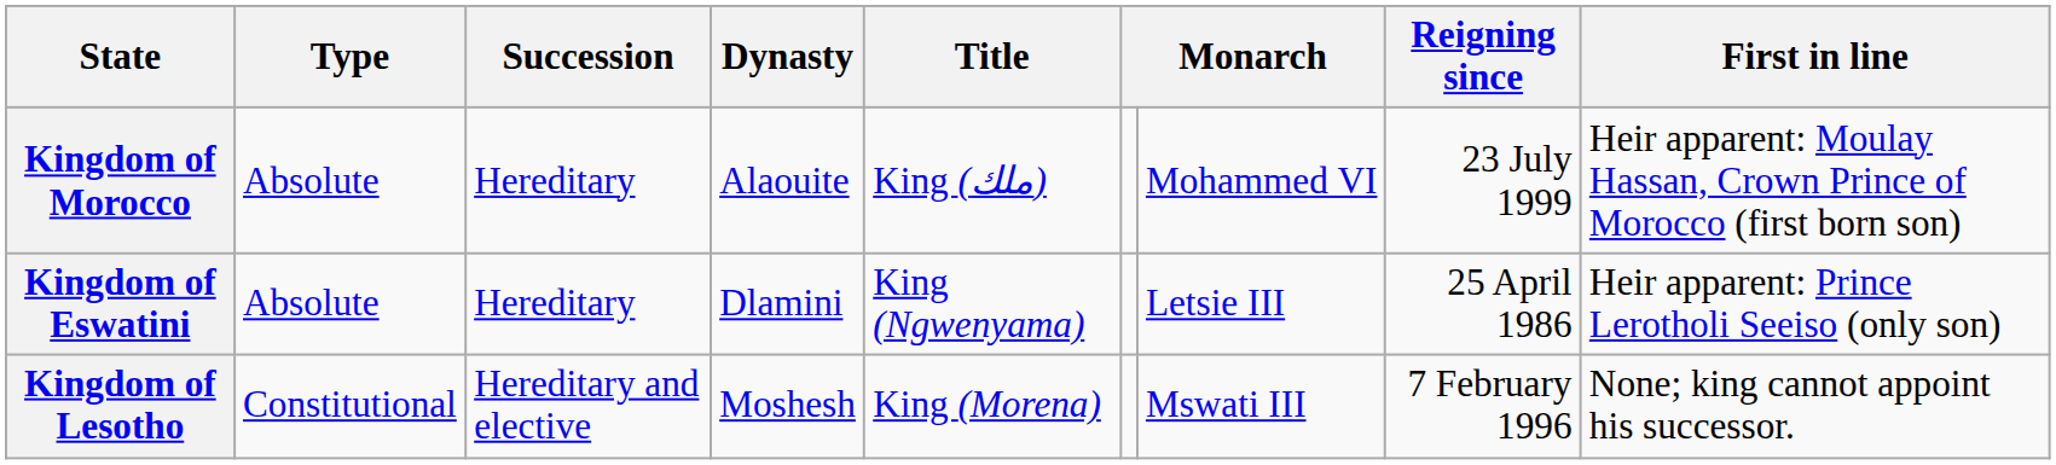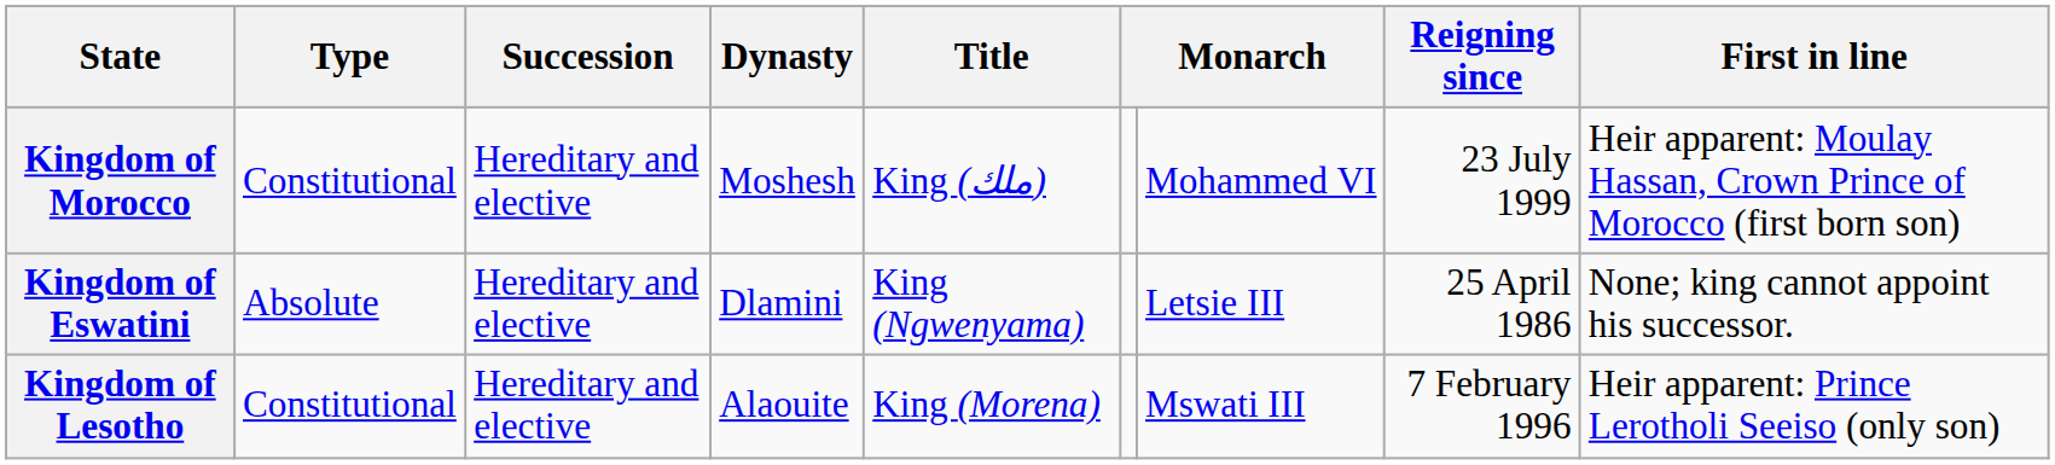Kingdom of Morocco | Type: Absolute -> Constitutional
Kingdom of Morocco | Succession: Hereditary -> Hereditary and elective
Kingdom of Morocco | Dynasty: Alaouite -> Moshesh
Kingdom of Eswatini | Succession: Hereditary -> Hereditary and elective
Kingdom of Eswatini | First in line: Heir apparent: Prince Lerotholi Seeiso (only son) -> None; king cannot appoint his successor.
Kingdom of Lesotho | Dynasty: Moshesh -> Alaouite
Kingdom of Lesotho | First in line: None; king cannot appoint his successor. -> Heir apparent: Prince Lerotholi Seeiso (only son)
